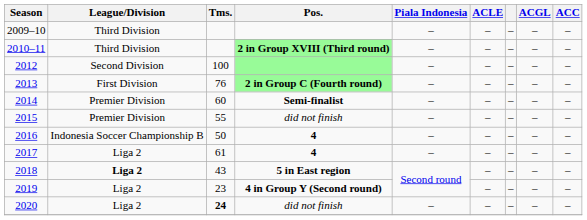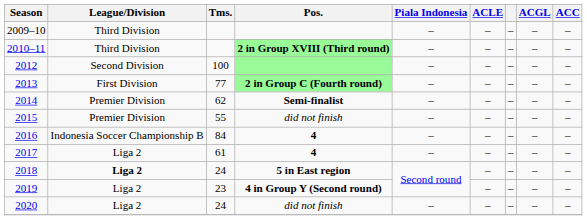2013 | Tms.: 76 -> 77
2014 | Tms.: 60 -> 62
2016 | Tms.: 50 -> 84
2018 | Tms.: 43 -> 24
2020 | Tms.: bold -> normal
